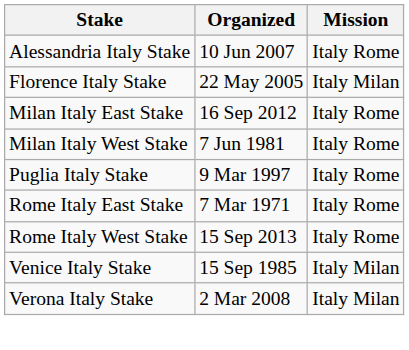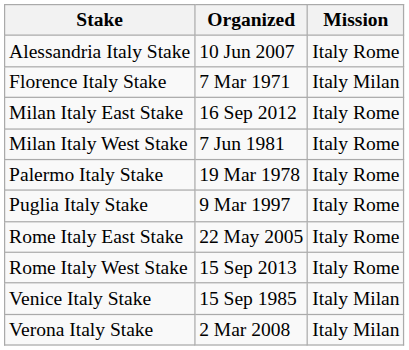Florence Italy Stake | Organized: 22 May 2005 -> 7 Mar 1971
+ row: Palermo Italy Stake | 19 Mar 1978 | Italy Rome
Rome Italy East Stake | Organized: 7 Mar 1971 -> 22 May 2005
